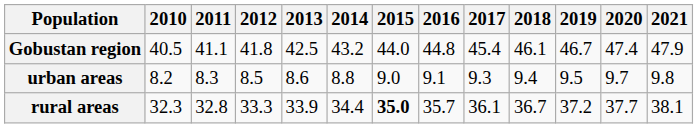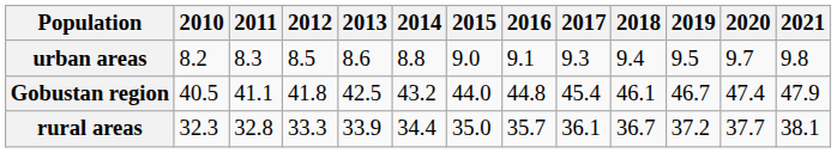rows swapped: Gobustan region <-> urban areas
rural areas | 2015: bold -> normal
